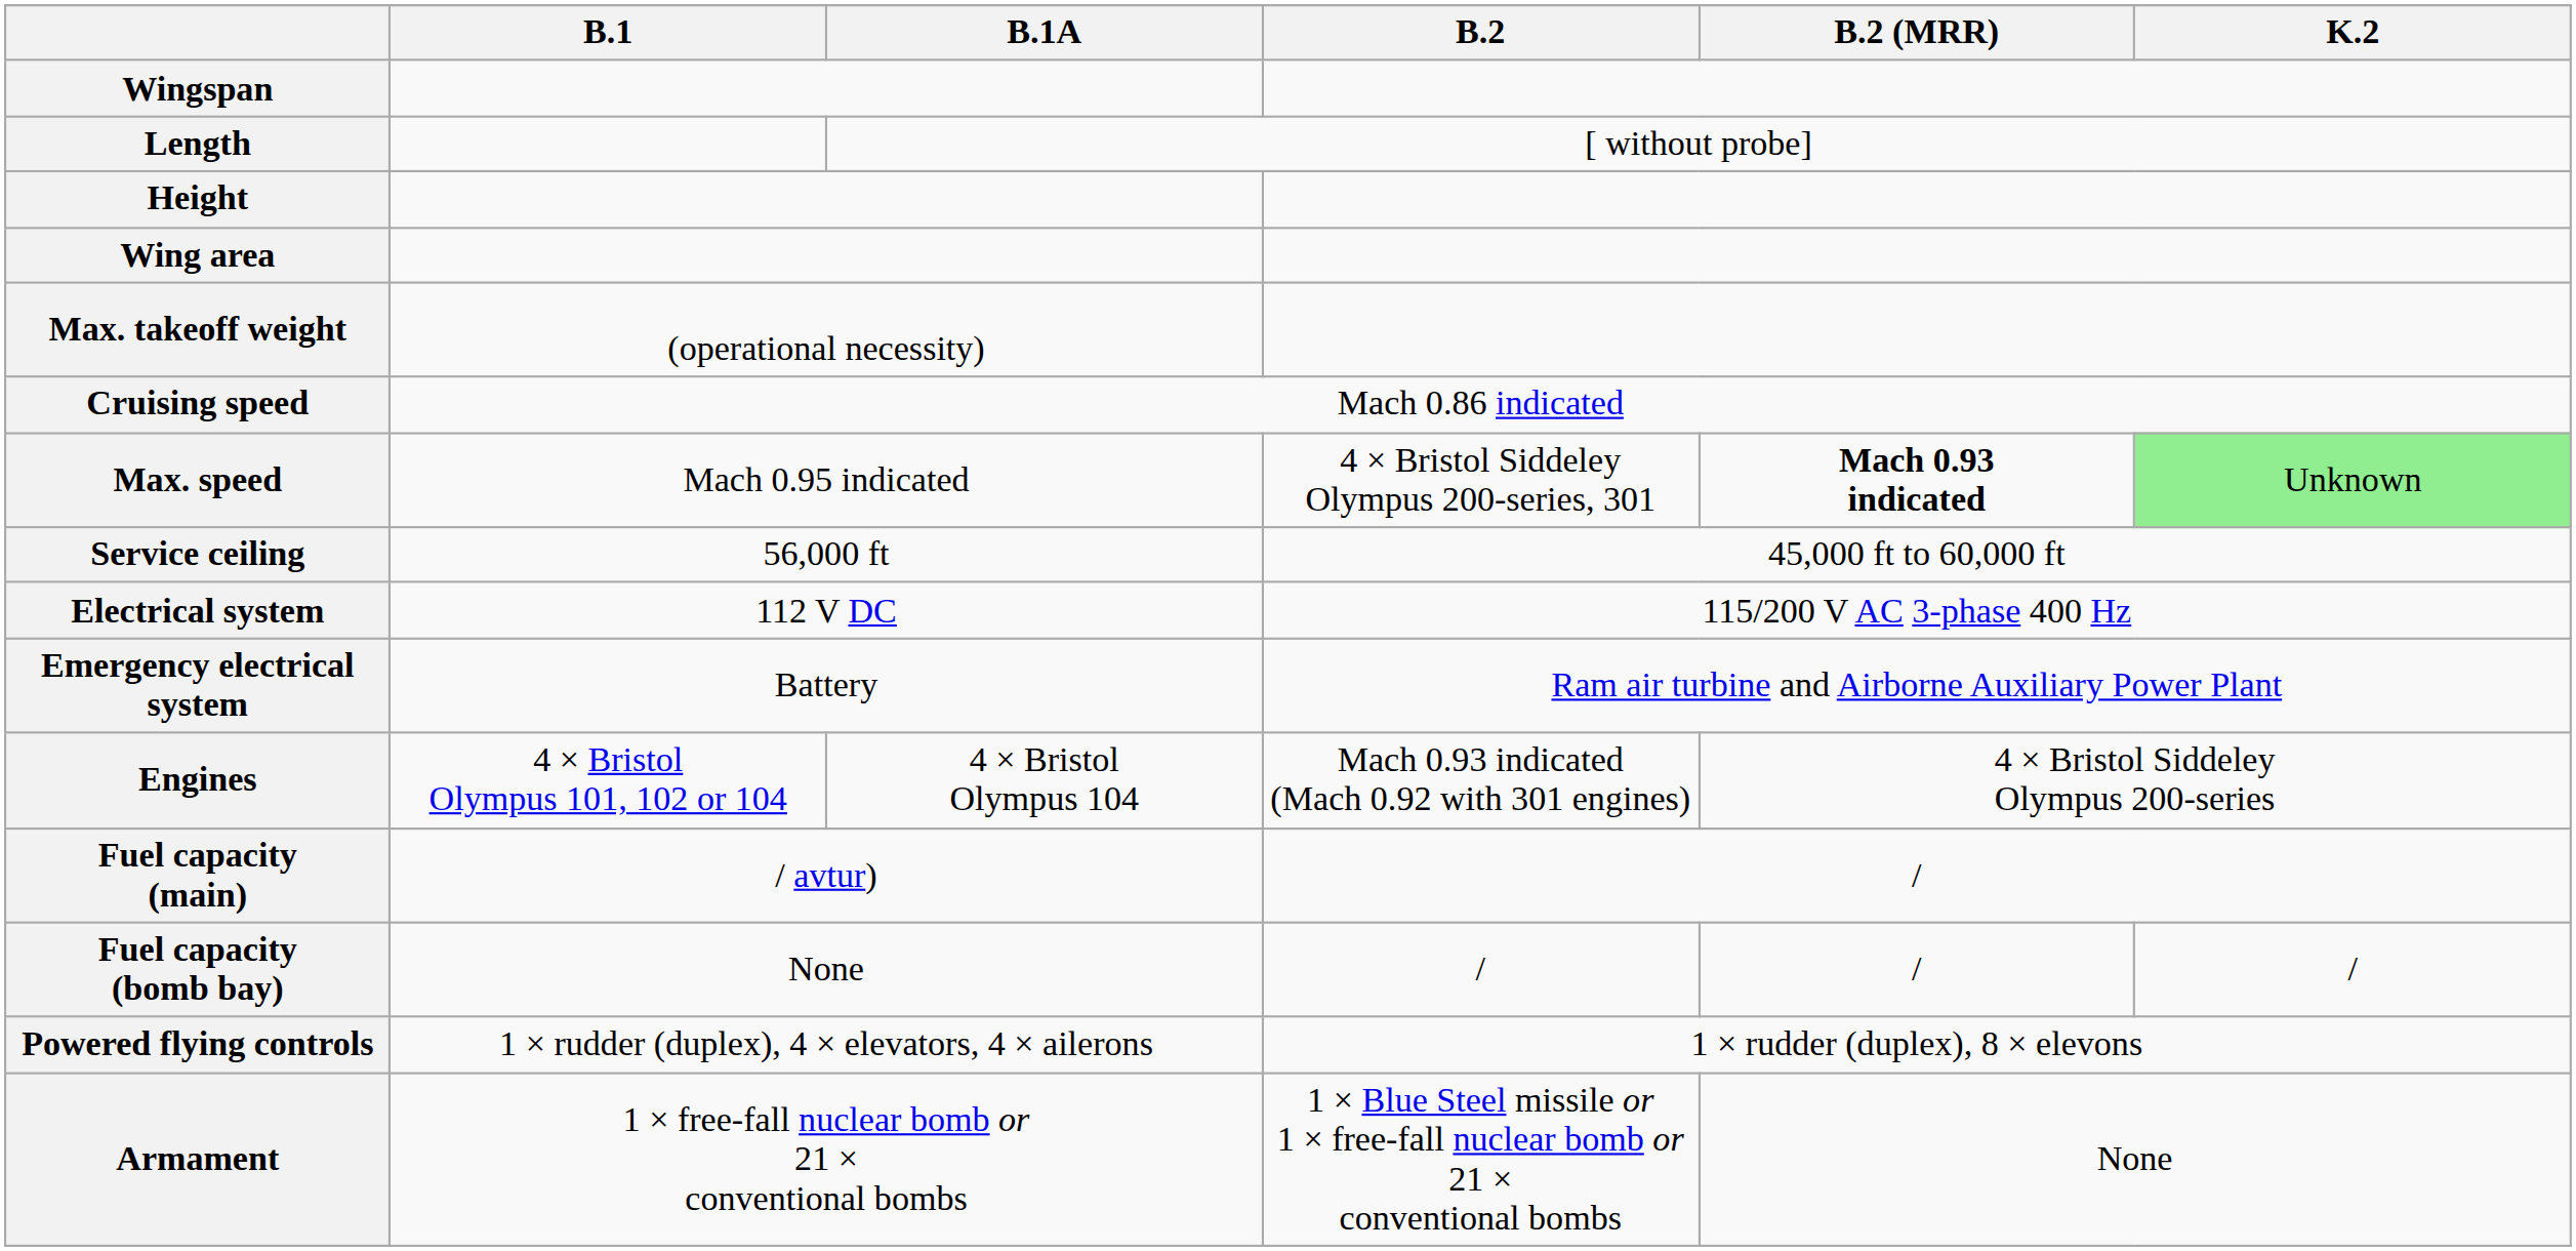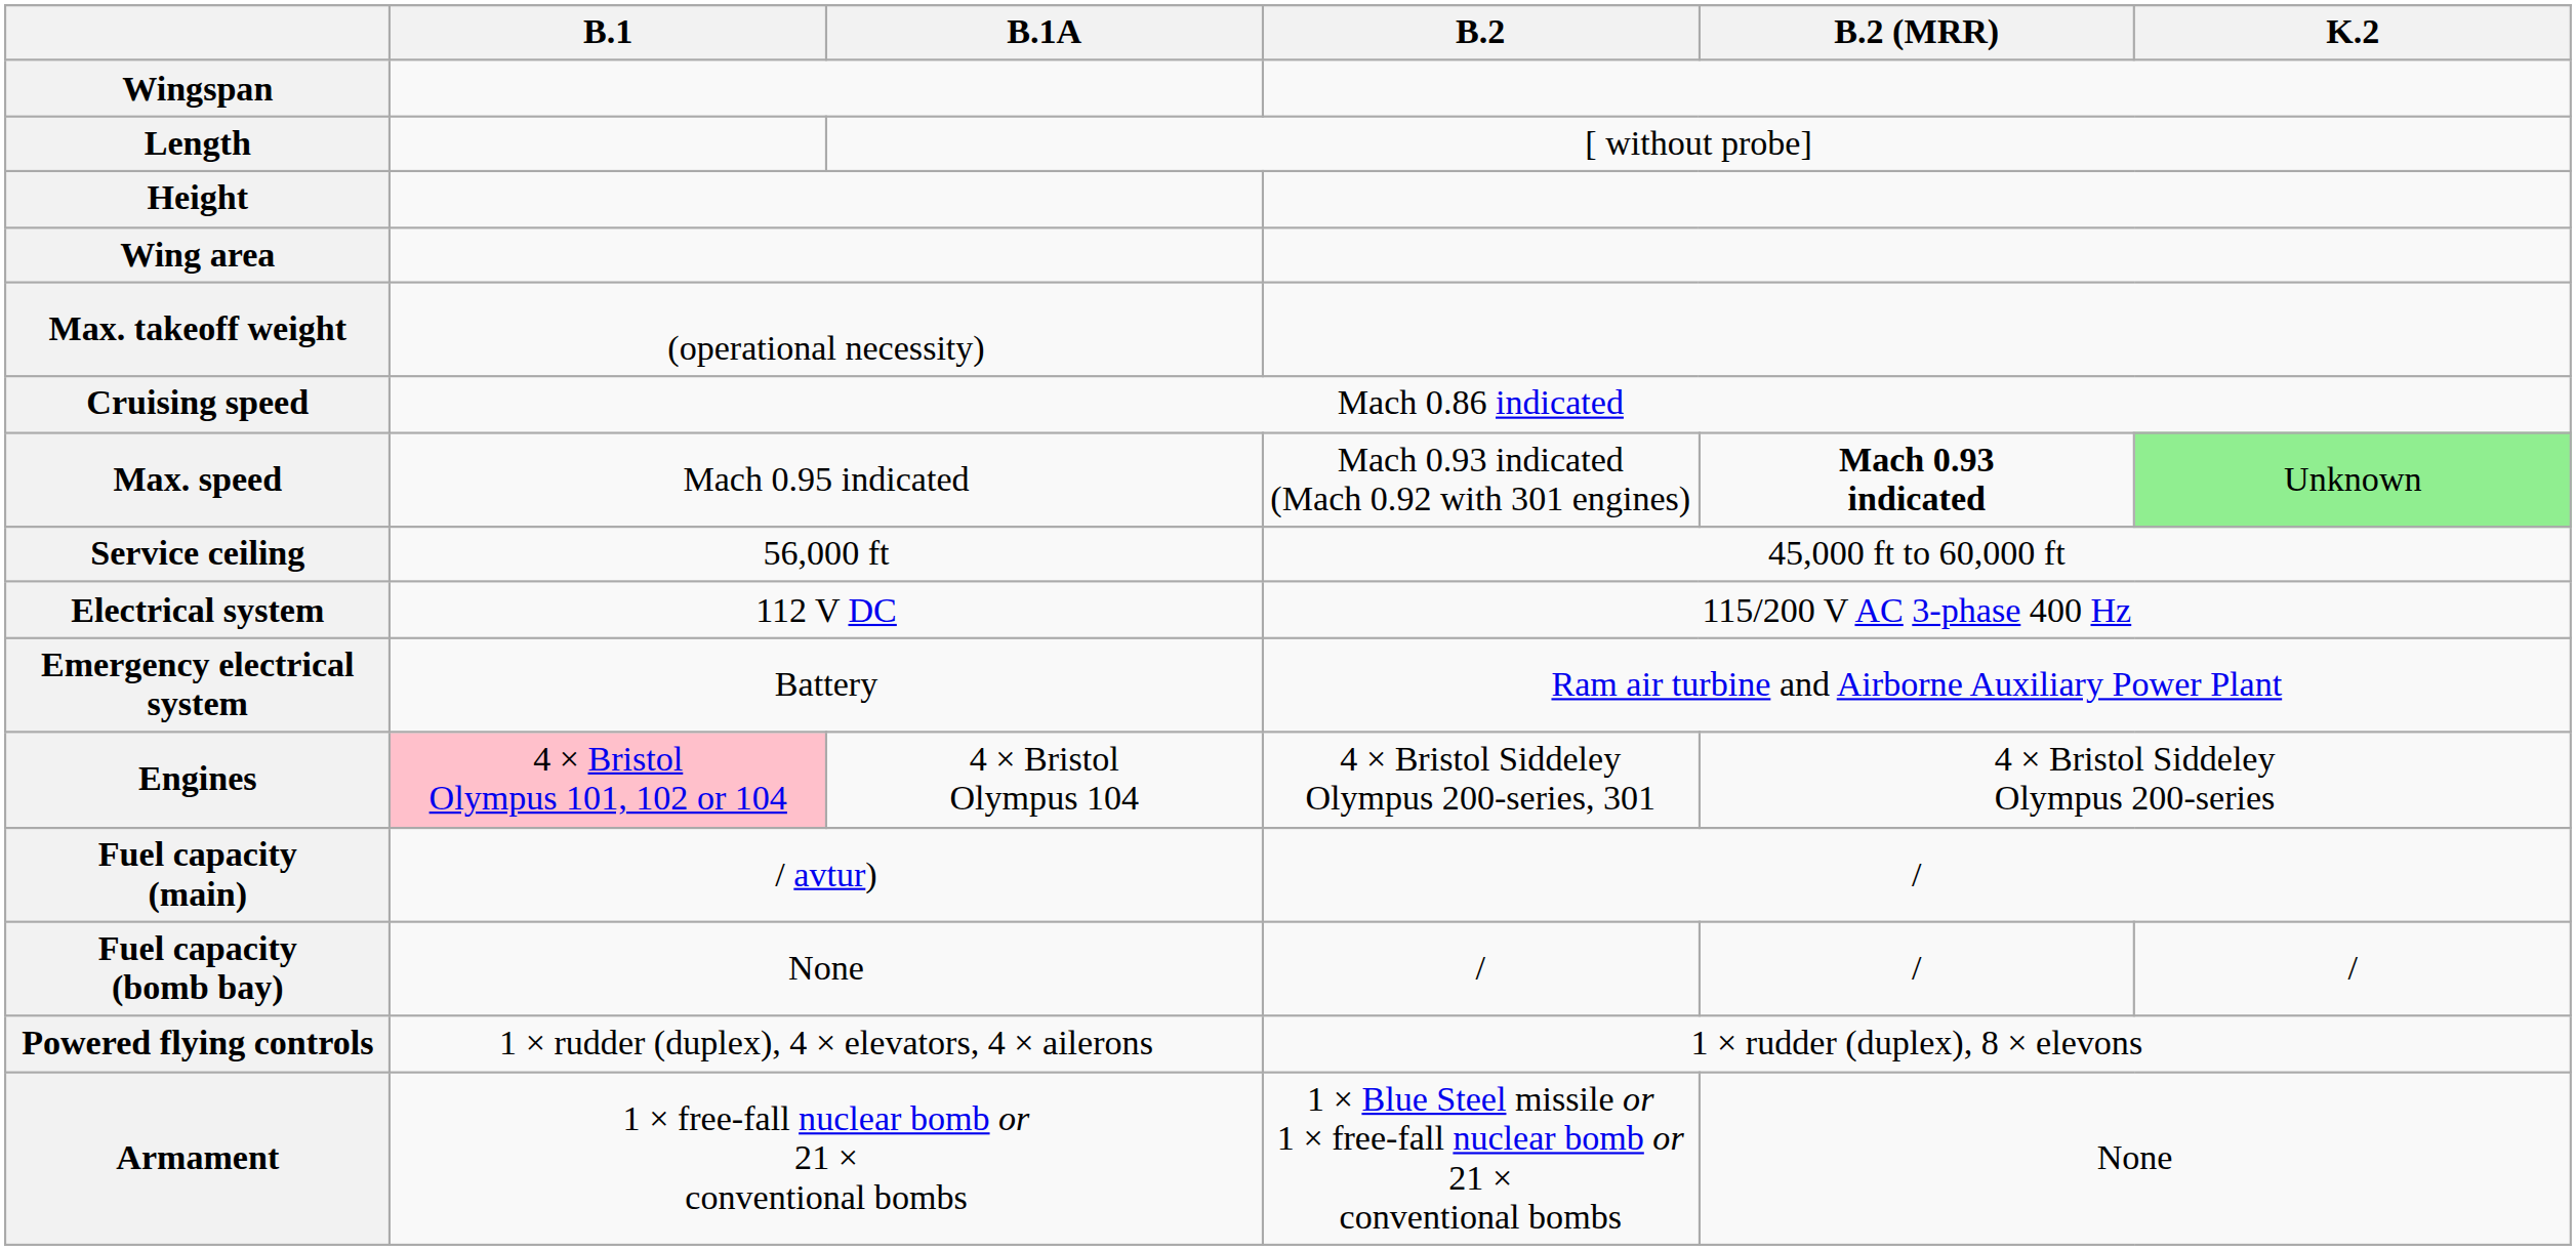Max. speed | B.2: 4 × Bristol Siddeley Olympus 200-series, 301 -> Mach 0.93 indicated (Mach 0.92 with 301 engines)
Engines | B.1: no background -> pink background
Engines | B.2: Mach 0.93 indicated (Mach 0.92 with 301 engines) -> 4 × Bristol Siddeley Olympus 200-series, 301
